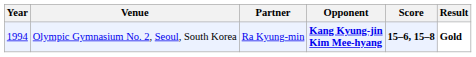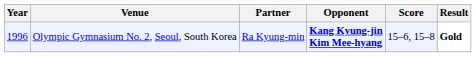Olympic Gymnasium No. 2, Seoul, South Korea | Year: 1994 -> 1996
Olympic Gymnasium No. 2, Seoul, South Korea | Score: bold -> normal
